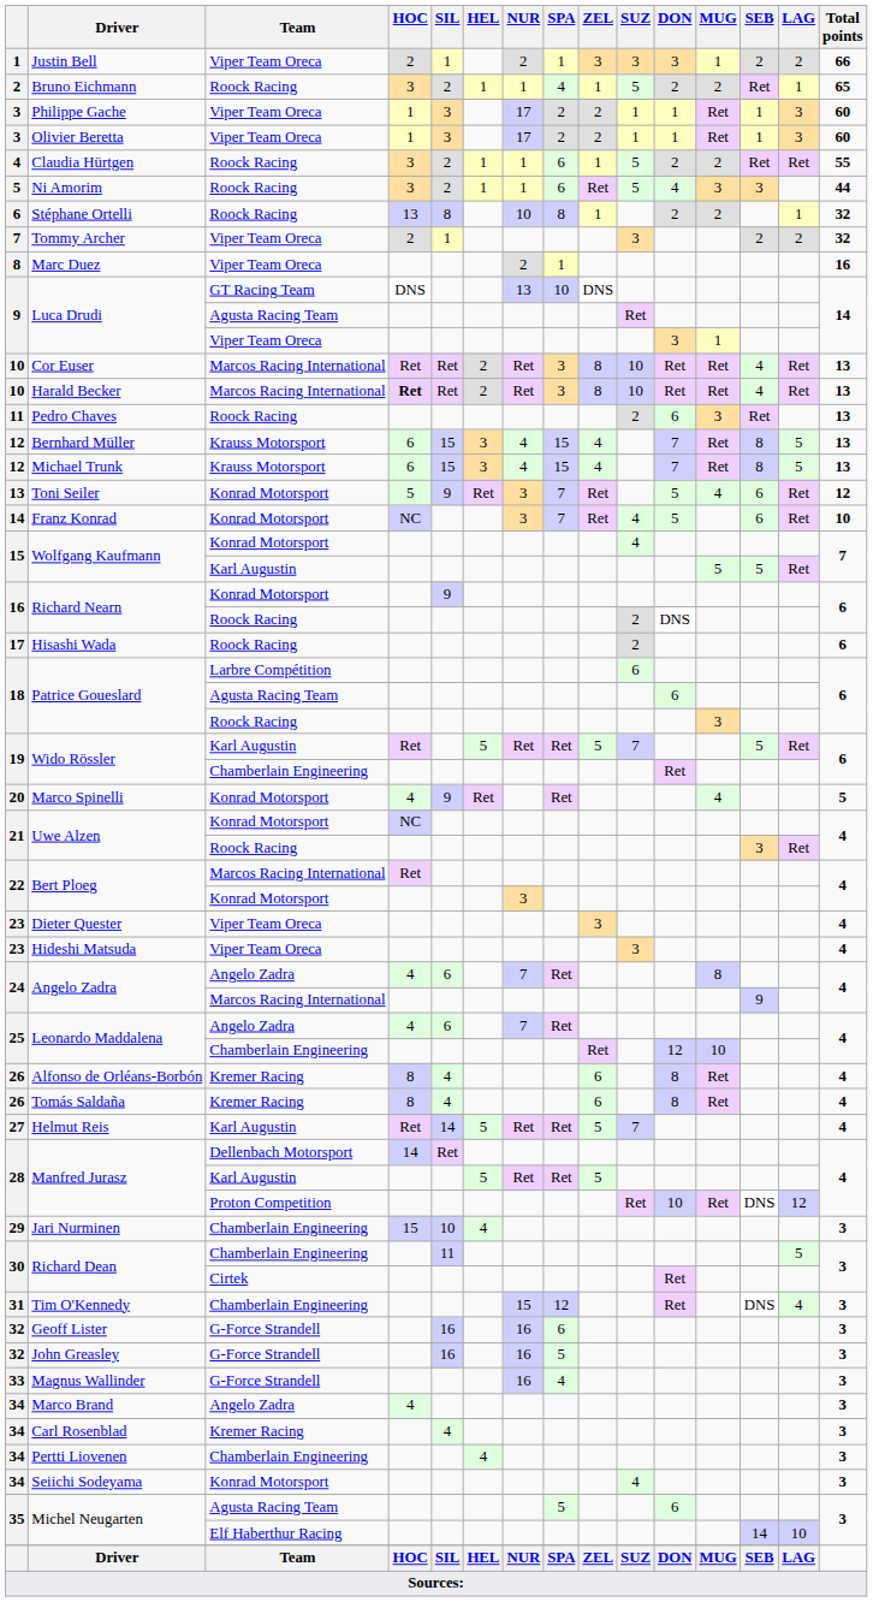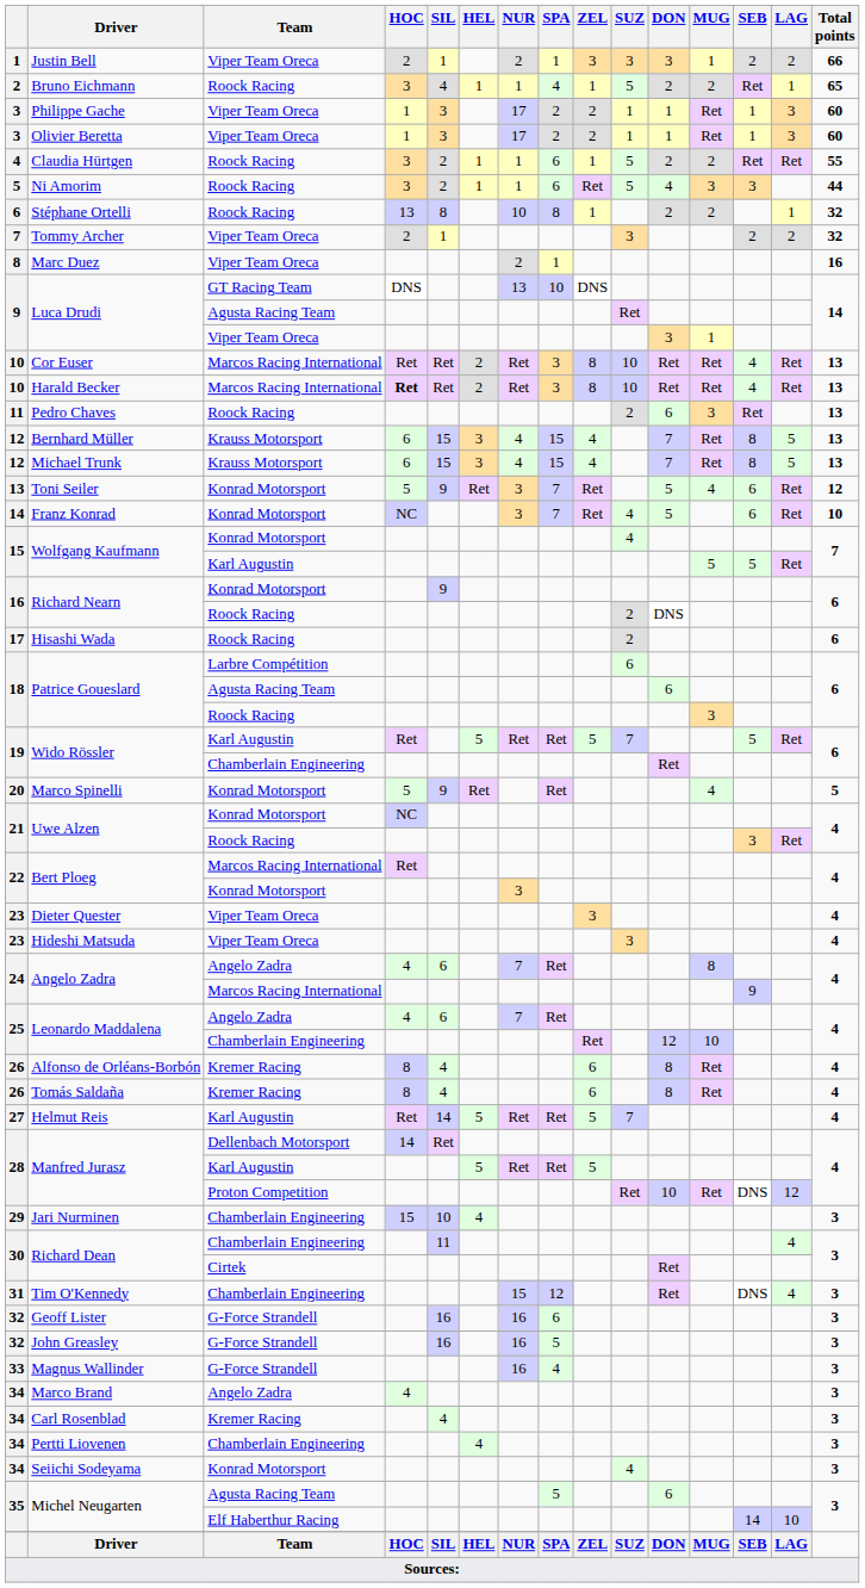Bruno Eichmann | SIL: 2 -> 4
Marco Spinelli | HOC: 4 -> 5
Richard Dean / Chamberlain Engineering | LAG: 5 -> 4
